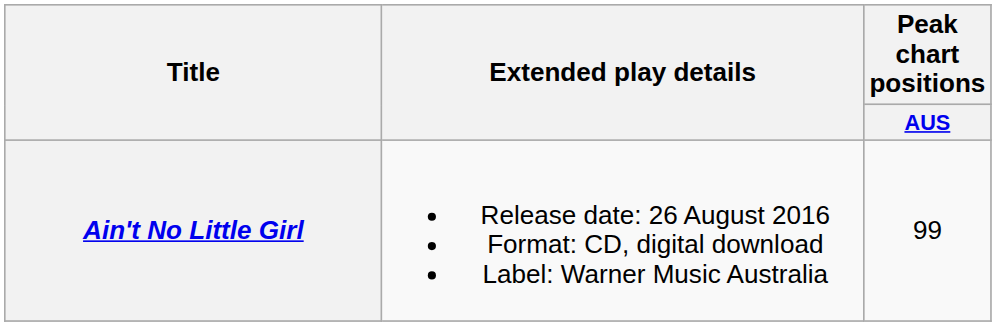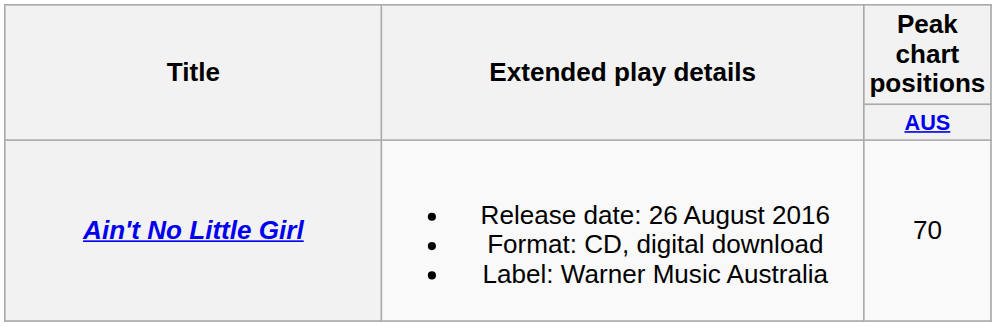Ain't No Little Girl | Peak chart positions / AUS: 99 -> 70
